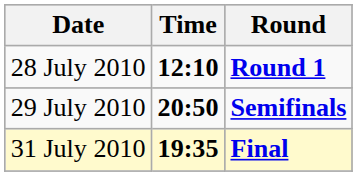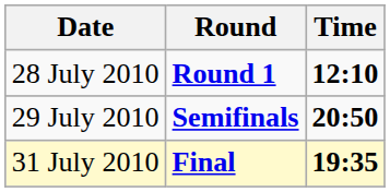columns swapped: Time <-> Round
